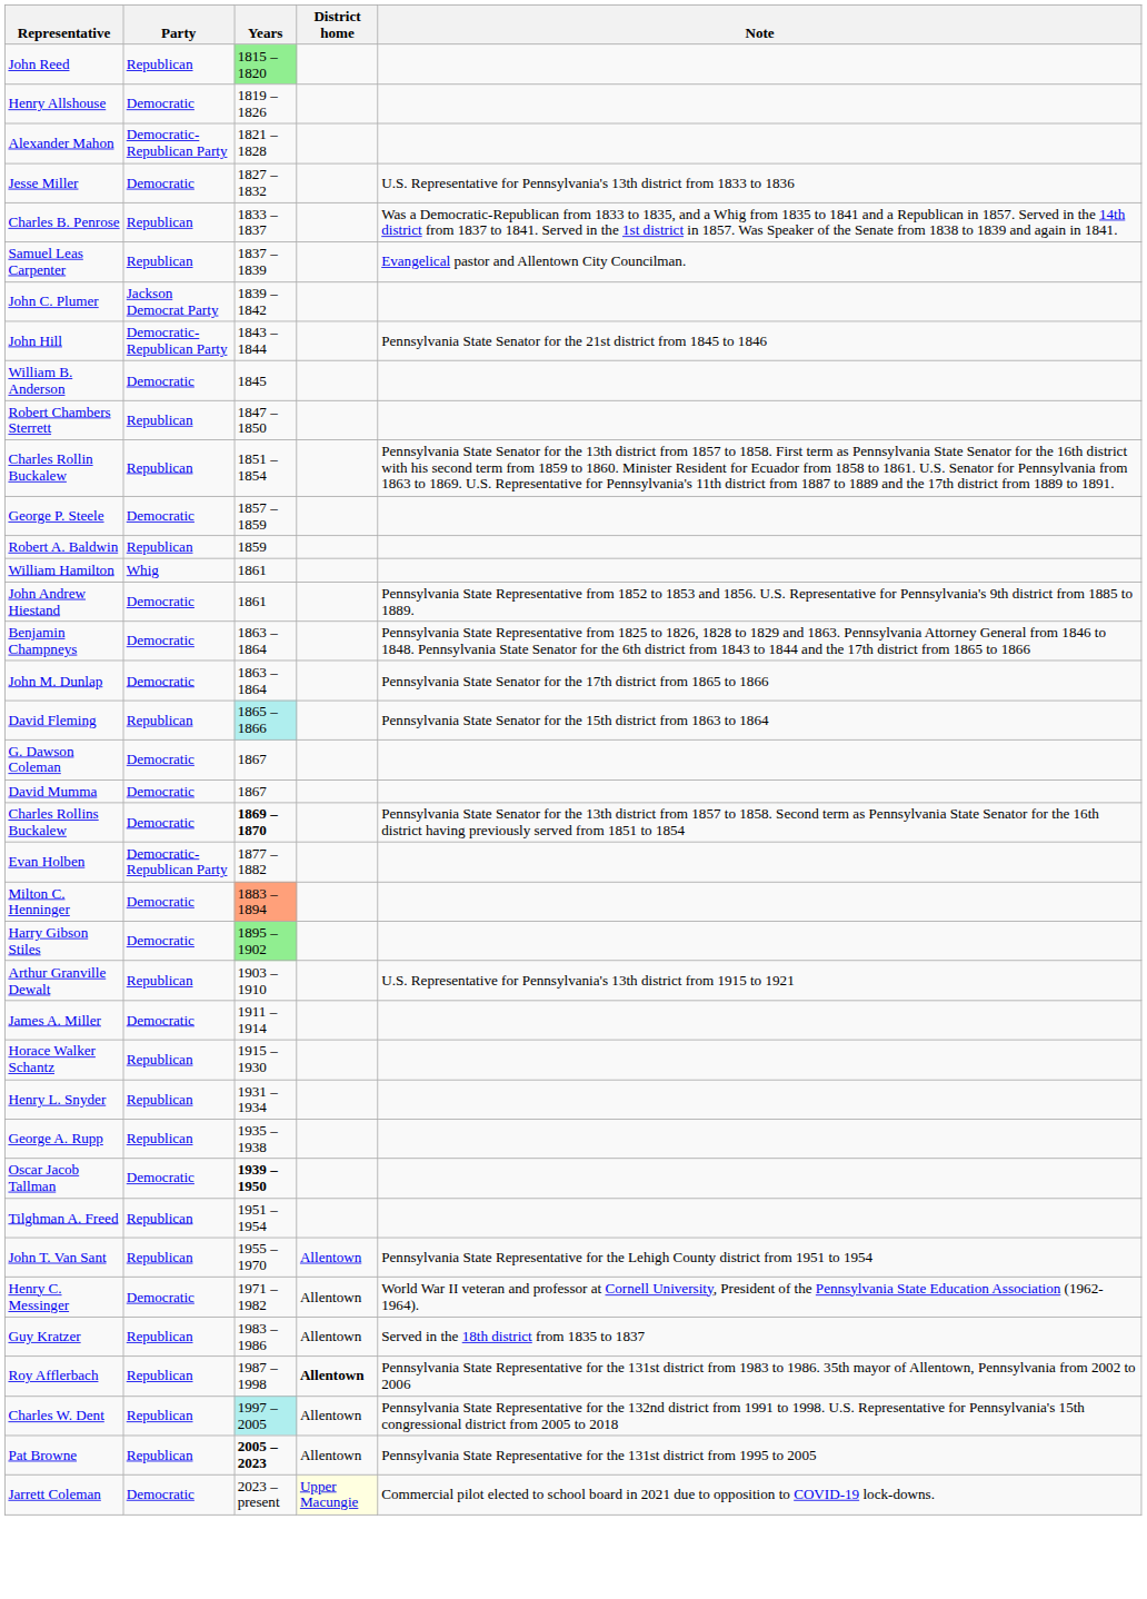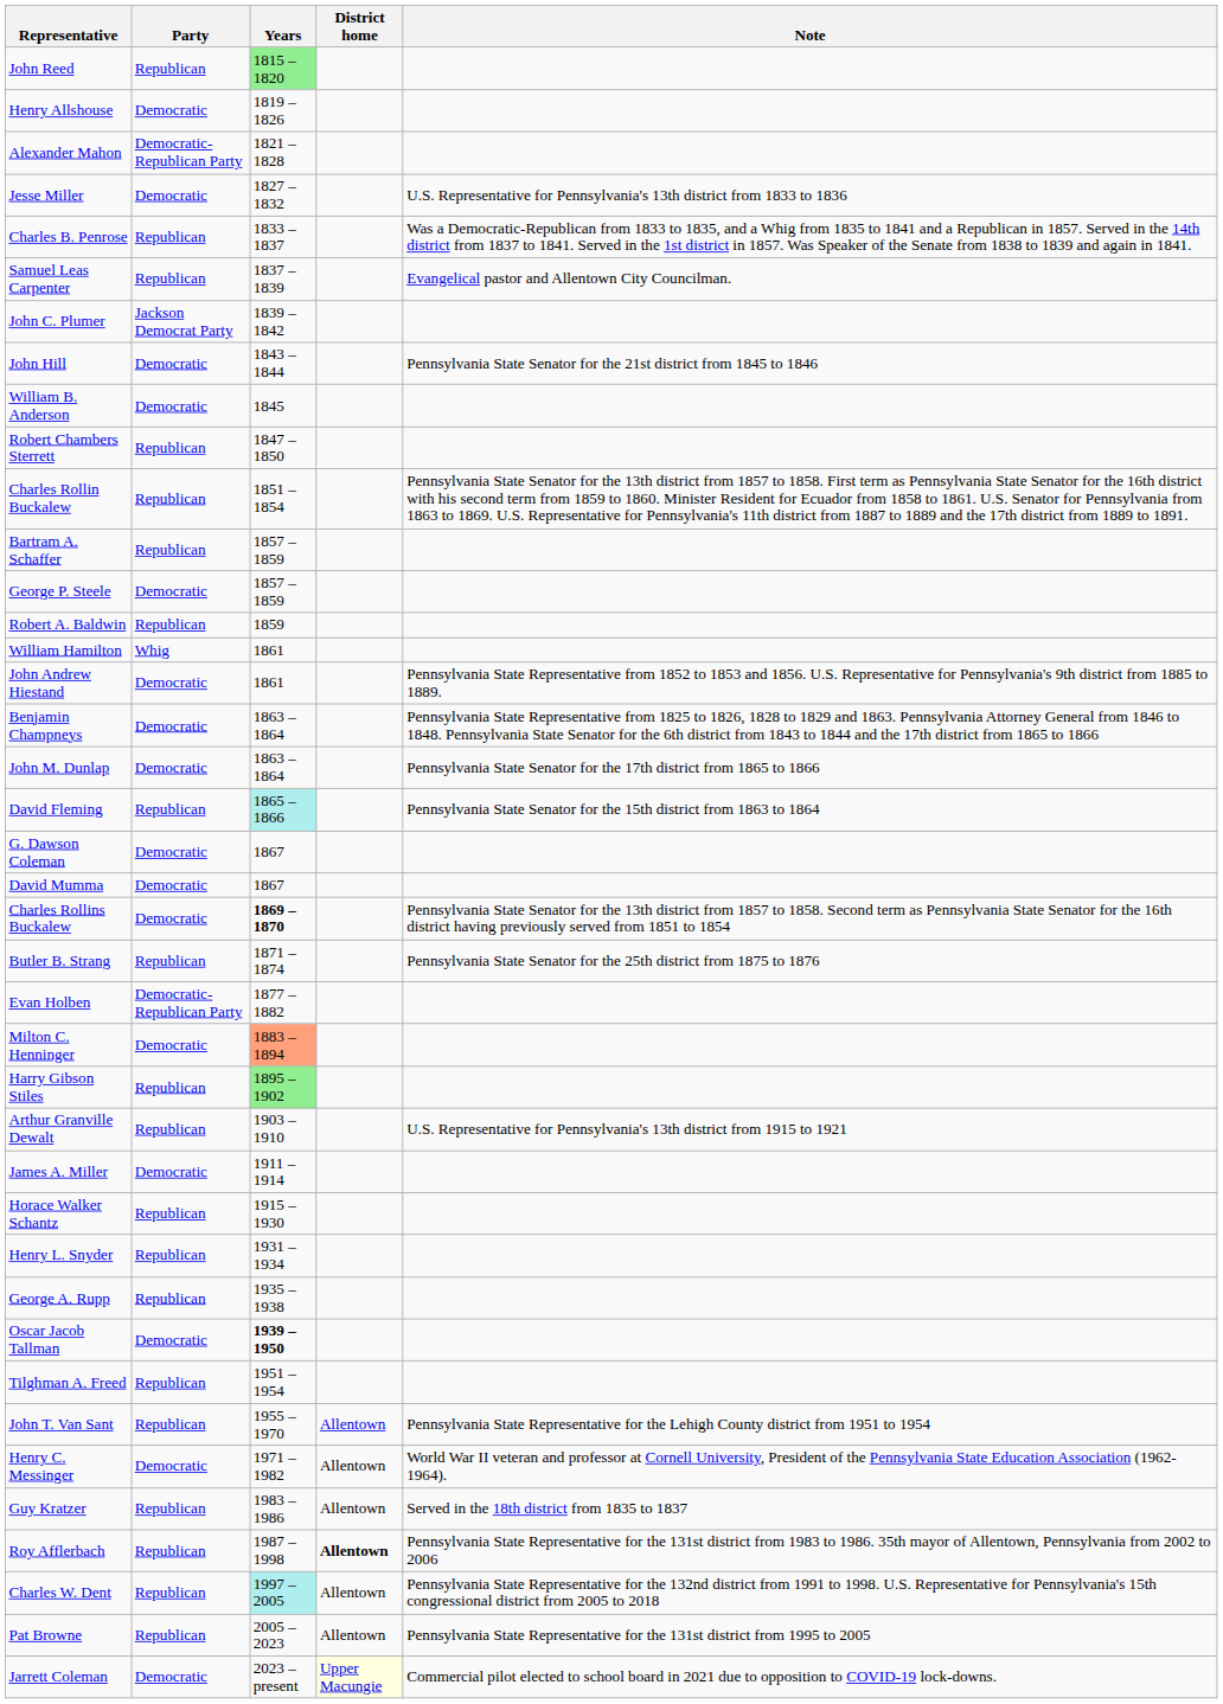John Hill | Party: Democratic-Republican Party -> Democratic
+ row: Bartram A. Schaffer | Republican | 1857 – 1859
+ row: Butler B. Strang | Republican | 1871 – 1874 | Pennsylvania State Senator for the 25th district from 1875 to 1876
Harry Gibson Stiles | Party: Democratic -> Republican
Pat Browne | Years: bold -> normal
